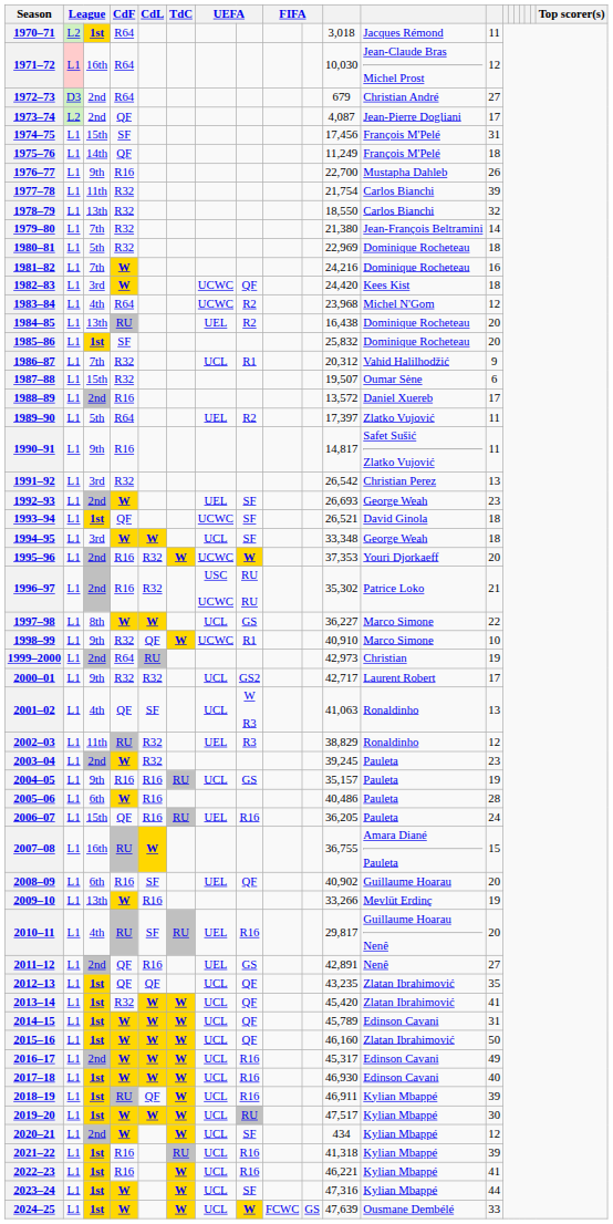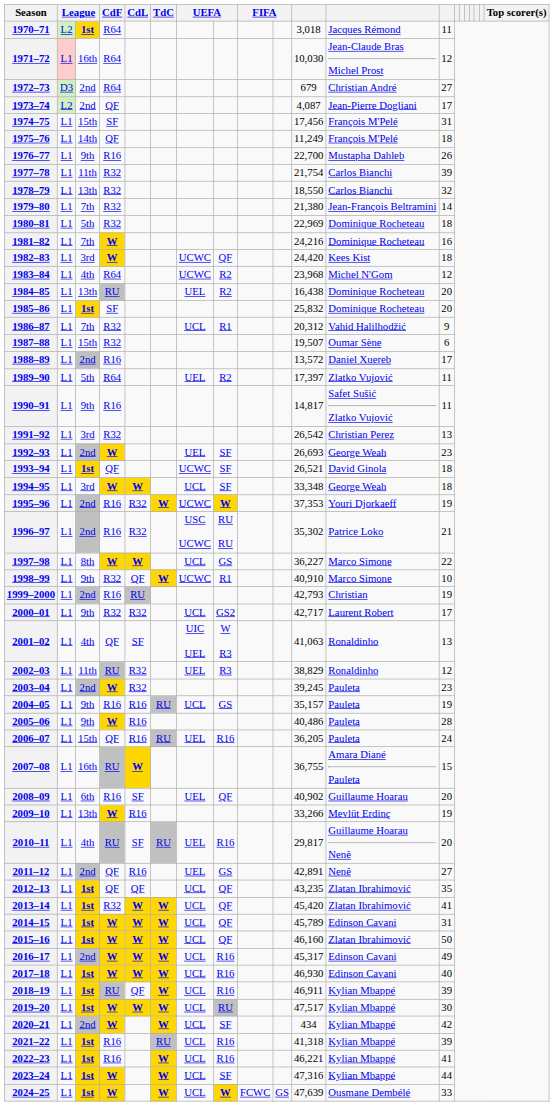1995–96 | column 13: 20 -> 19
1999–2000 | CdF: R64 -> R16
1999–2000 | column 11: 42,973 -> 42,793
2001–02 | column 7: UCL -> UIC UEL
2005–06 | column 3: 6th -> 9th
2020–21 | column 13: 12 -> 42
